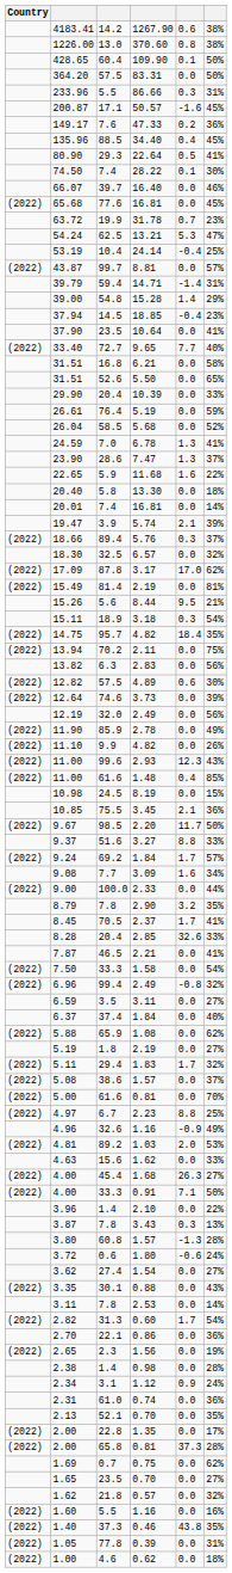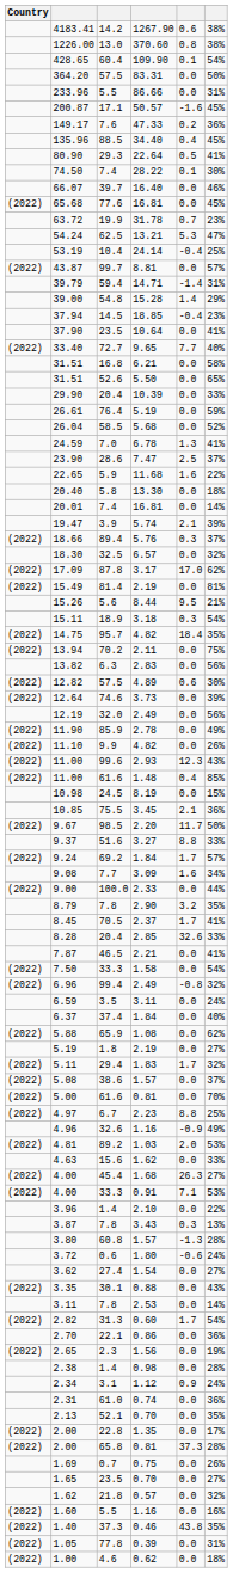428.65 | column 6: 50% -> 54%
233.96 | column 5: 0.3 -> 0.0
23.90 | column 5: 1.3 -> 2.5
6.59 | column 6: 27% -> 24%
4.00 / 0.91 | column 6: 50% -> 53%
1.69 | column 6: 62% -> 26%
